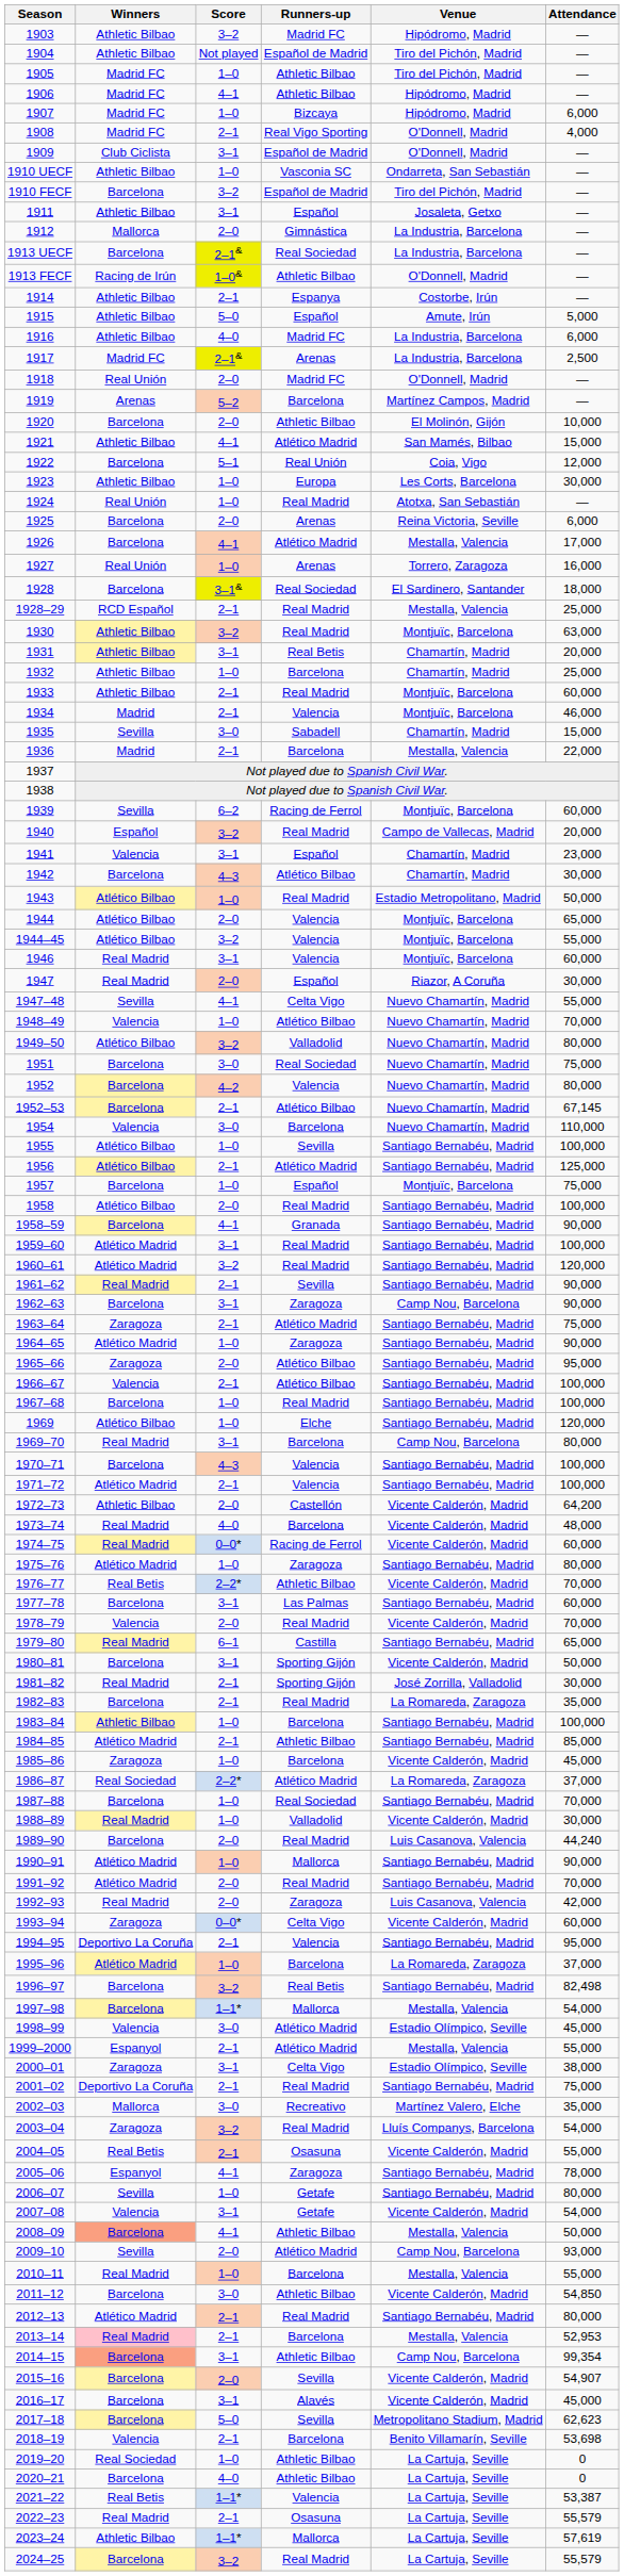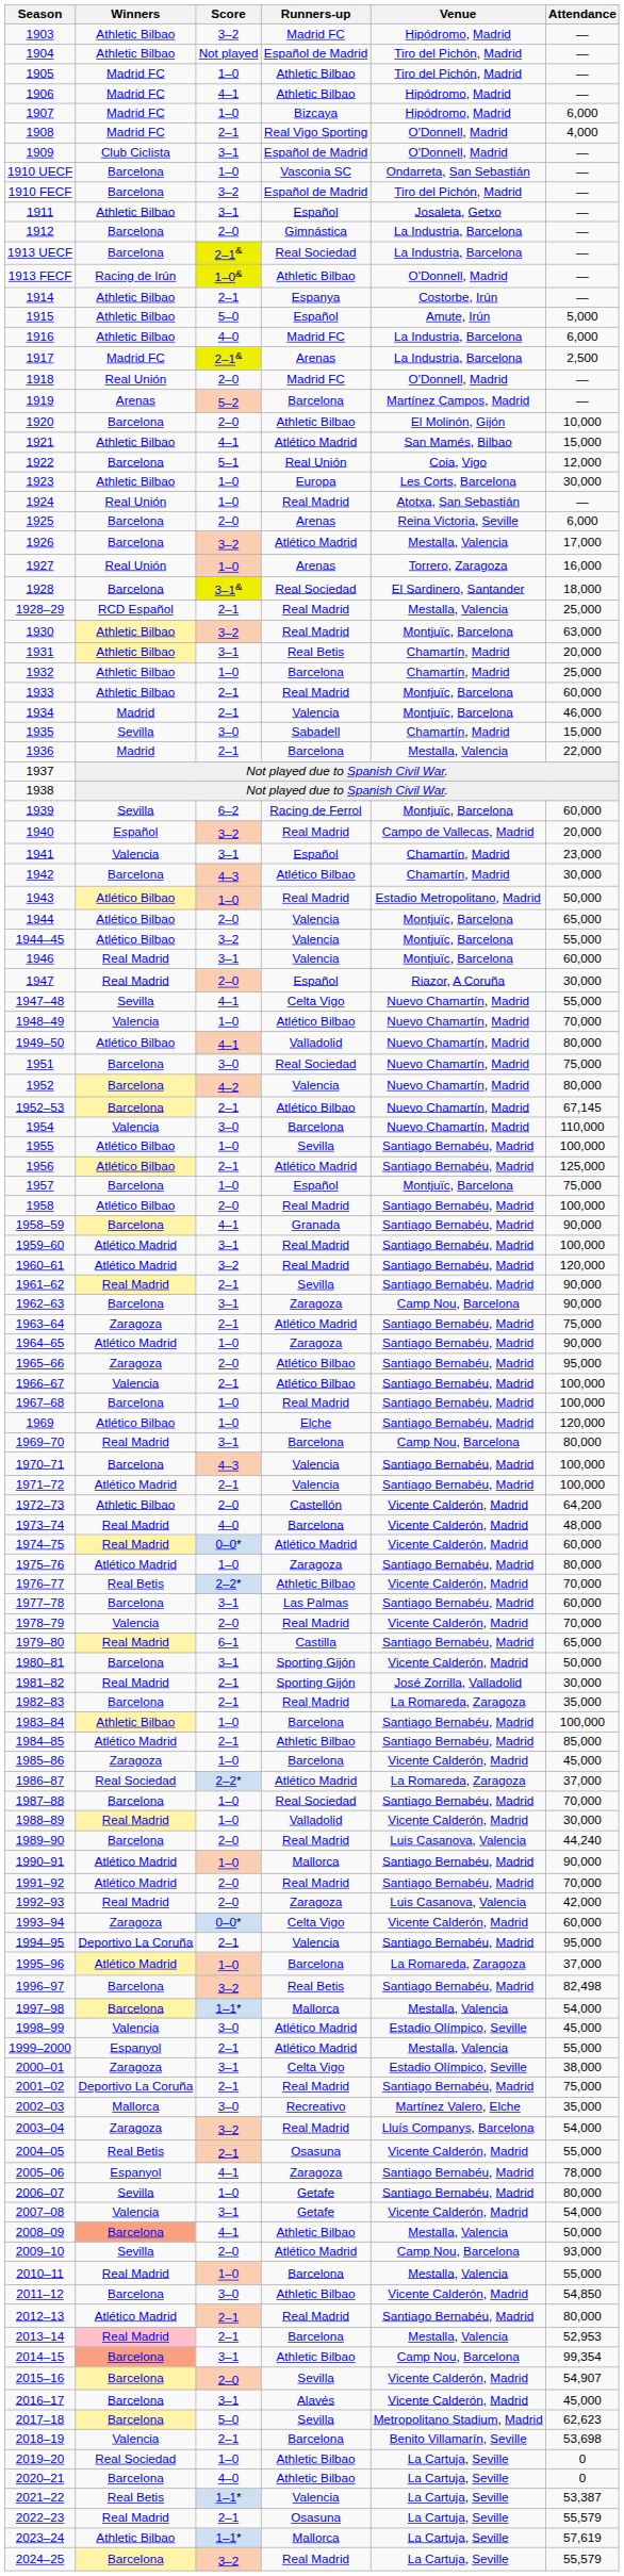1910 UECF | Winners: Athletic Bilbao -> Barcelona
1912 | Winners: Mallorca -> Barcelona
1926 | Score: 4–1 -> 3–2
1949–50 | Score: 3–2 -> 4–1
1974–75 | Runners-up: Racing de Ferrol -> Atlético Madrid
